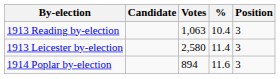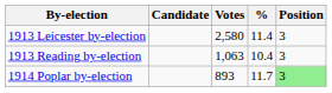rows swapped: 1913 Leicester by-election <-> 1913 Reading by-election
1914 Poplar by-election | Votes: 894 -> 893
1914 Poplar by-election | %: 11.6 -> 11.7
1914 Poplar by-election | Position: no background -> lightgreen background
